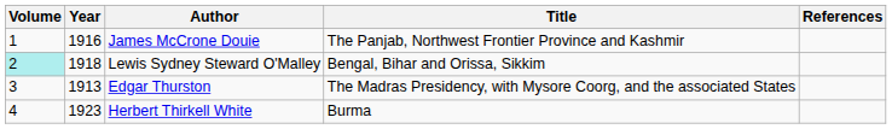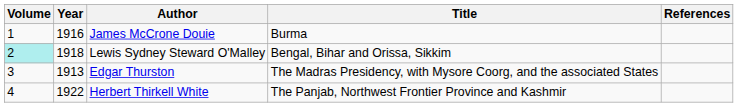James McCrone Douie | Title: The Panjab, Northwest Frontier Province and Kashmir -> Burma
Herbert Thirkell White | Year: 1923 -> 1922
Herbert Thirkell White | Title: Burma -> The Panjab, Northwest Frontier Province and Kashmir
